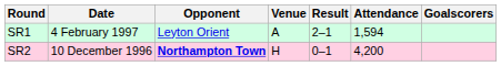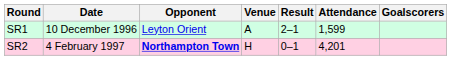SR1 | Date: 4 February 1997 -> 10 December 1996
SR1 | Attendance: 1,594 -> 1,599
SR2 | Date: 10 December 1996 -> 4 February 1997
SR2 | Attendance: 4,200 -> 4,201
